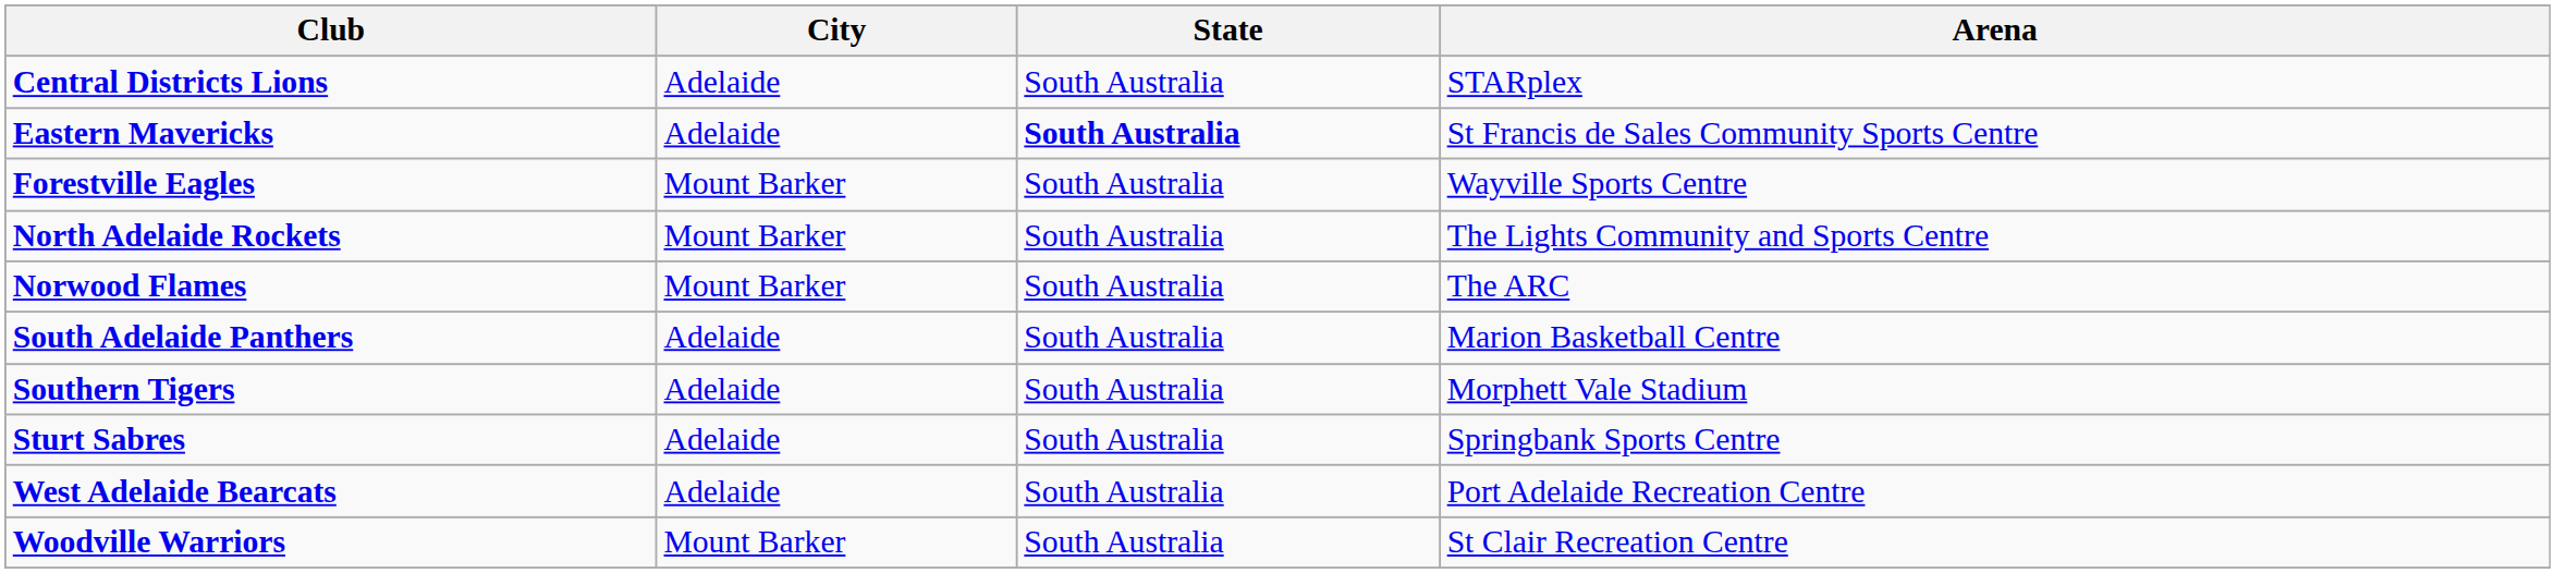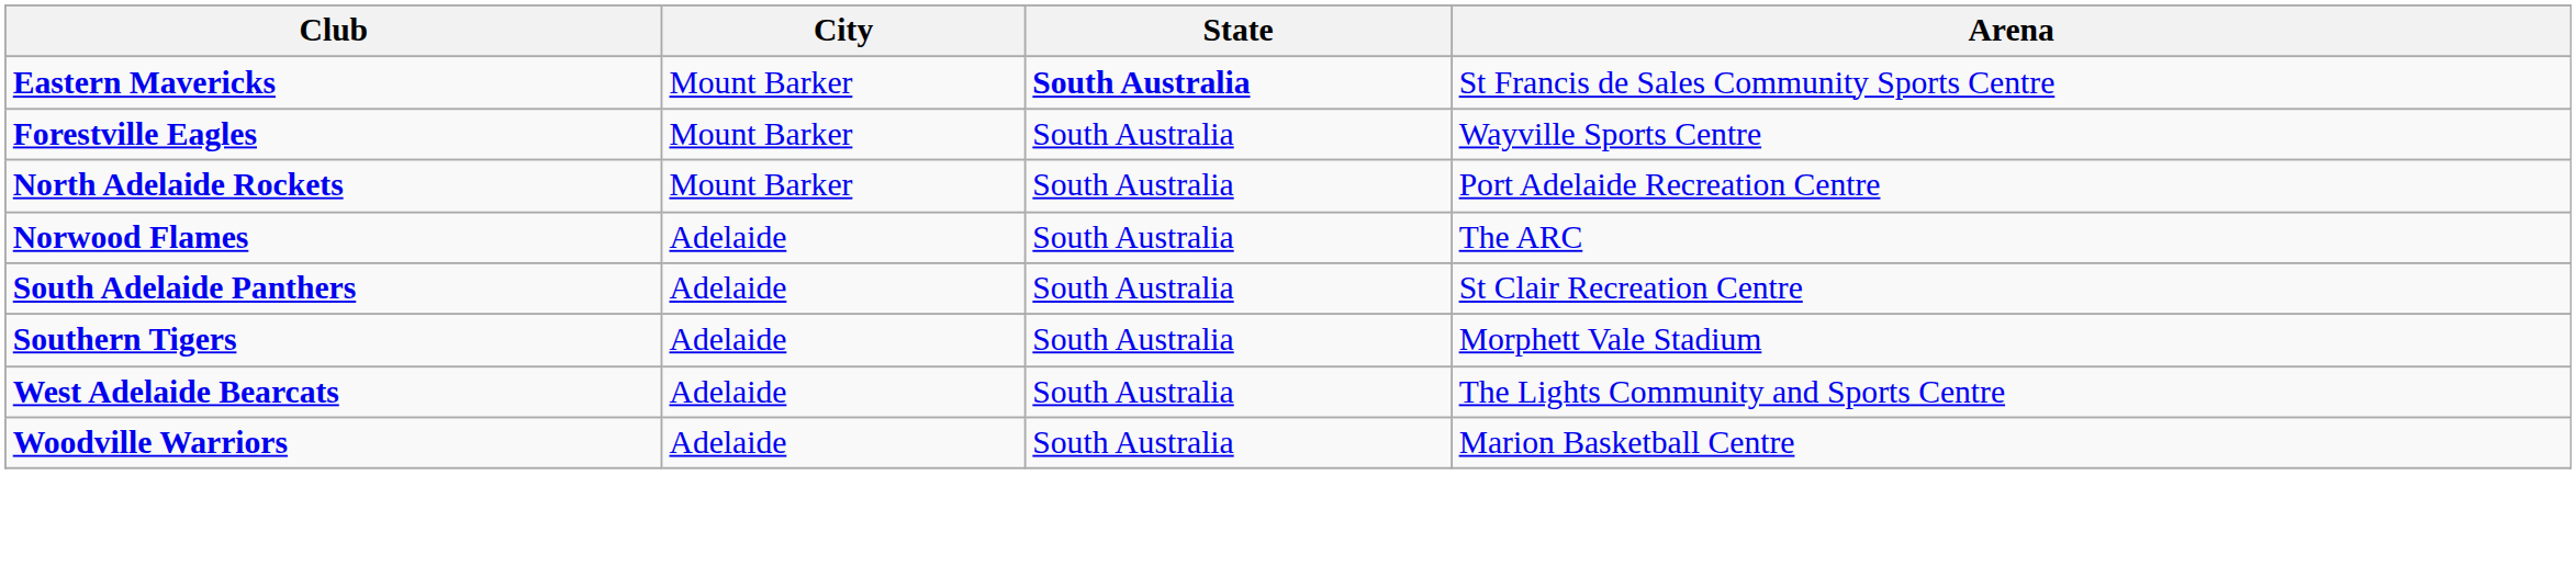- row: Central Districts Lions | Adelaide | South Australia | STARplex
Eastern Mavericks | City: Adelaide -> Mount Barker
North Adelaide Rockets | Arena: The Lights Community and Sports Centre -> Port Adelaide Recreation Centre
Norwood Flames | City: Mount Barker -> Adelaide
South Adelaide Panthers | Arena: Marion Basketball Centre -> St Clair Recreation Centre
- row: Sturt Sabres | Adelaide | South Australia | Springbank Sports Centre
West Adelaide Bearcats | Arena: Port Adelaide Recreation Centre -> The Lights Community and Sports Centre
Woodville Warriors | City: Mount Barker -> Adelaide
Woodville Warriors | Arena: St Clair Recreation Centre -> Marion Basketball Centre
